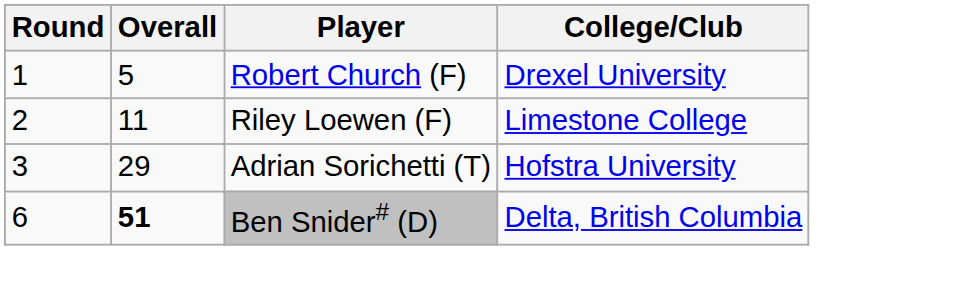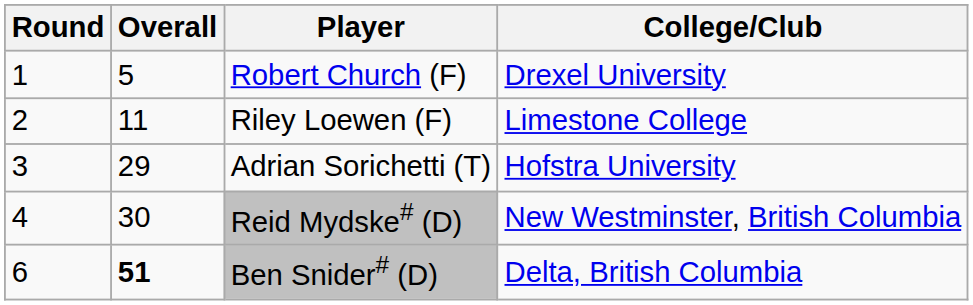+ row: 4 | 30 | Reid Mydske# (D) | New Westminster, British Columbia
